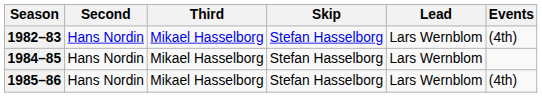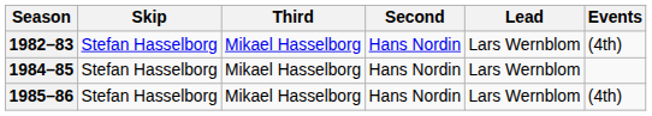columns swapped: Skip <-> Second
